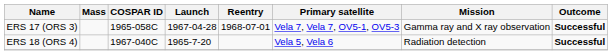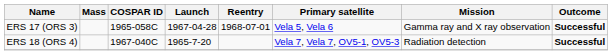ERS 17 (ORS 3) | Primary satellite: Vela 7, Vela 7, OV5-1, OV5-3 -> Vela 5, Vela 6
ERS 18 (ORS 4) | Primary satellite: Vela 5, Vela 6 -> Vela 7, Vela 7, OV5-1, OV5-3
